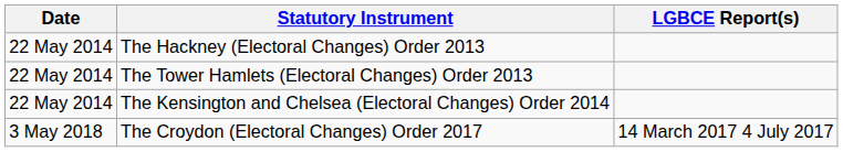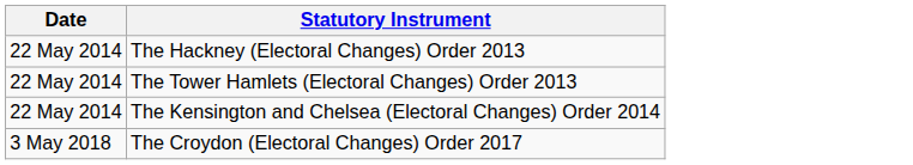- column: LGBCE Report(s) | 14 March 2017 4 July 2017
